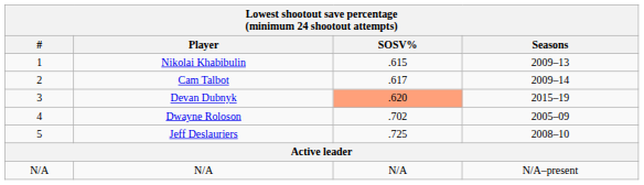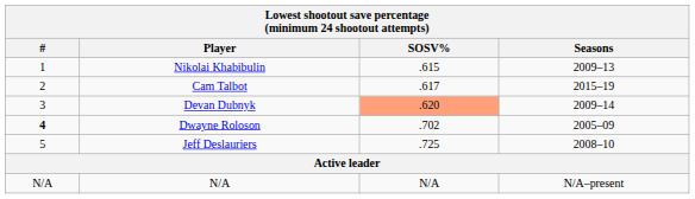Cam Talbot | Seasons: 2009–14 -> 2015–19
Devan Dubnyk | Seasons: 2015–19 -> 2009–14
Dwayne Roloson | #: normal -> bold
